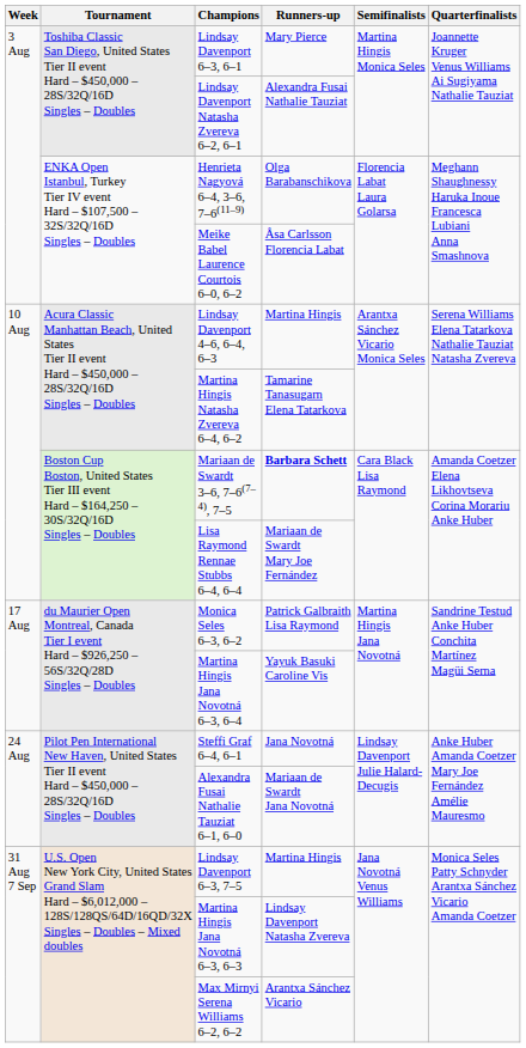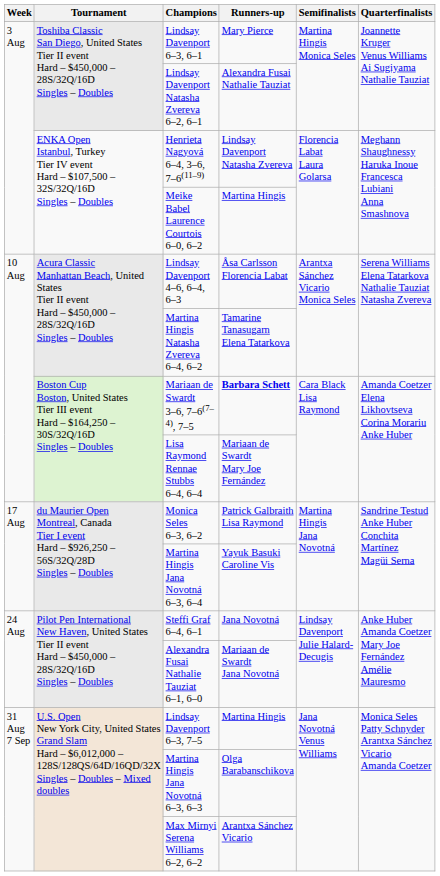Henrieta Nagyová 6–4, 3–6, 7–6(11–9) | Runners-up: Olga Barabanschikova -> Lindsay Davenport Natasha Zvereva
Meike Babel Laurence Courtois 6–0, 6–2 | Runners-up: Åsa Carlsson Florencia Labat -> Martina Hingis
Lindsay Davenport 4–6, 6–4, 6–3 | Runners-up: Martina Hingis -> Åsa Carlsson Florencia Labat
Martina Hingis Jana Novotná 6–3, 6–3 | Runners-up: Lindsay Davenport Natasha Zvereva -> Olga Barabanschikova
